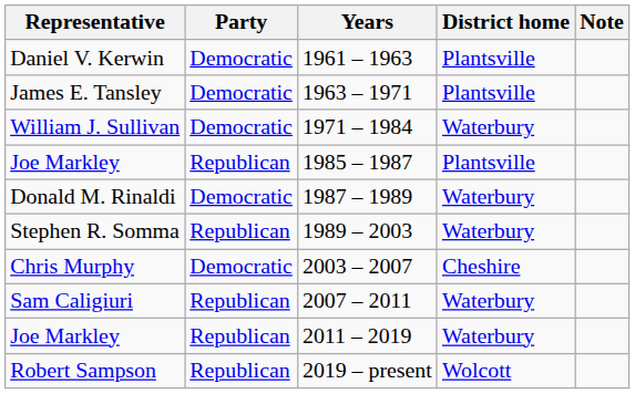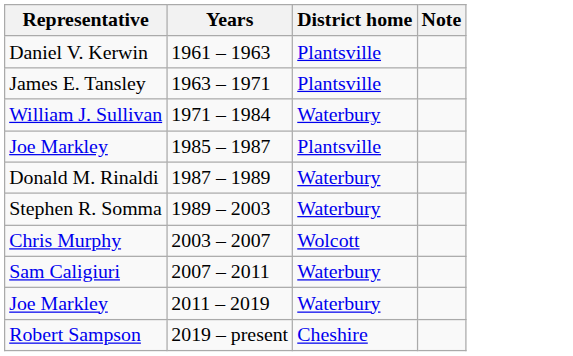- column: Party | Democratic | Democratic | Democratic | Republican | Democratic | Republican | Democratic | Republican | Republican | Republican
Chris Murphy | District home: Cheshire -> Wolcott
Robert Sampson | District home: Wolcott -> Cheshire
